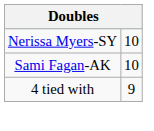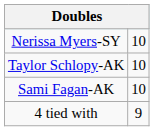+ row: Taylor Schlopy-AK | 10
